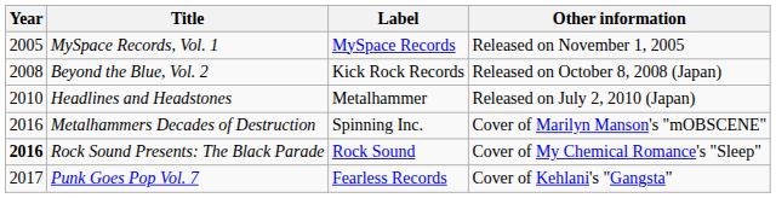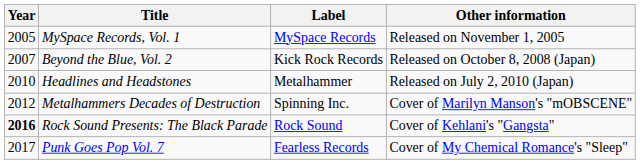Beyond the Blue, Vol. 2 | Year: 2008 -> 2007
Metalhammers Decades of Destruction | Year: 2016 -> 2012
Rock Sound Presents: The Black Parade | Other information: Cover of My Chemical Romance's "Sleep" -> Cover of Kehlani's "Gangsta"
Punk Goes Pop Vol. 7 | Other information: Cover of Kehlani's "Gangsta" -> Cover of My Chemical Romance's "Sleep"
